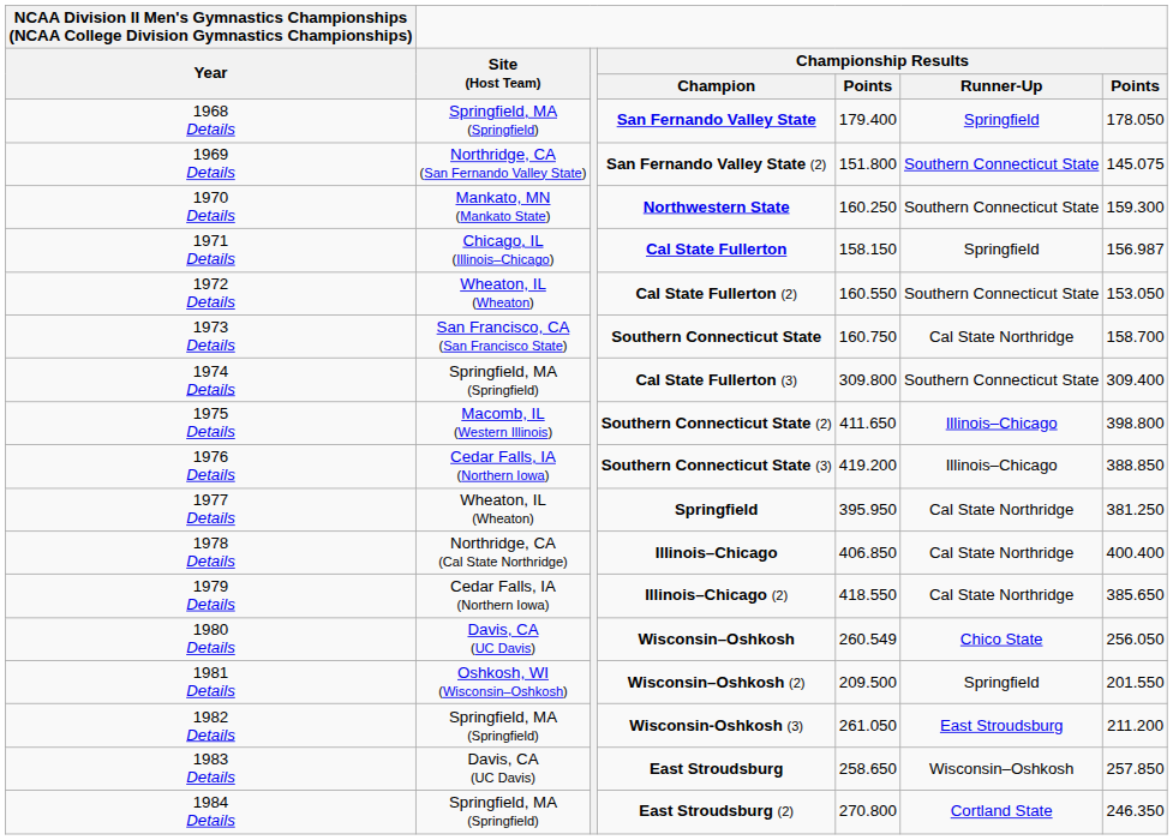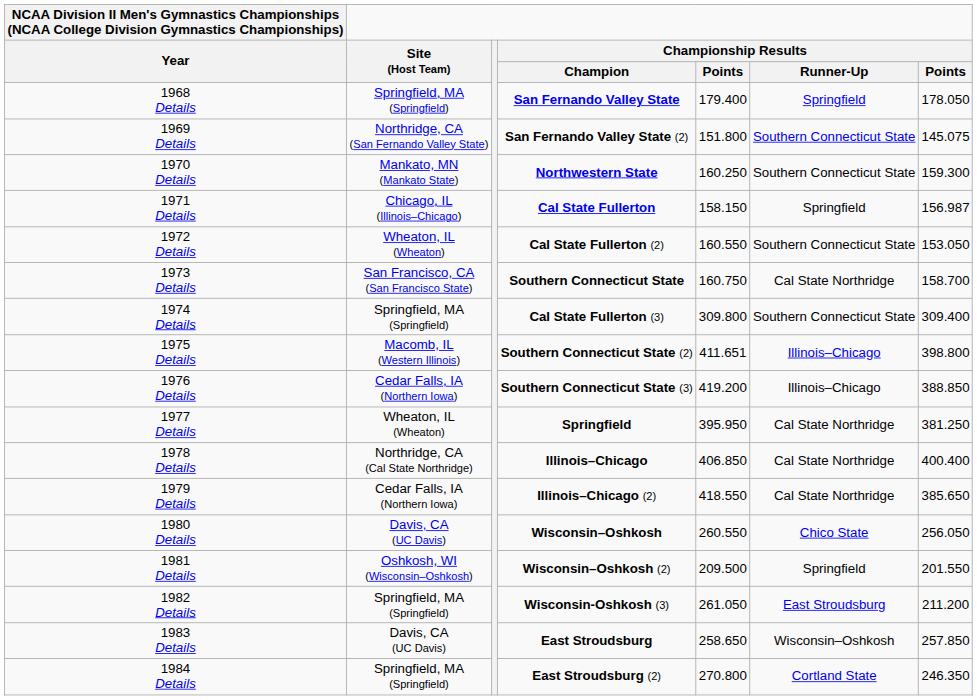1975 Details | column 5: 411.650 -> 411.651
1980 Details | column 5: 260.549 -> 260.550
